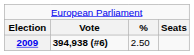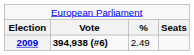2009 | column 3: 2.50 -> 2.49
